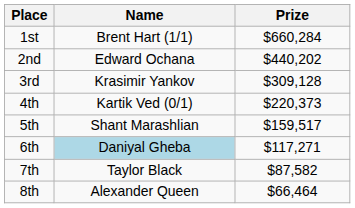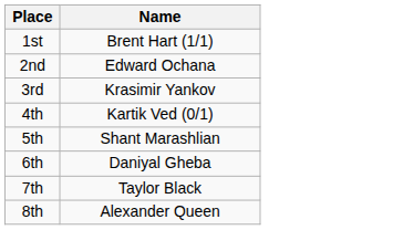- column: Prize | $660,284 | $440,202 | $309,128 | $220,373 | $159,517 | $117,271 | $87,582 | $66,464
6th | Name: lightblue background -> no background
